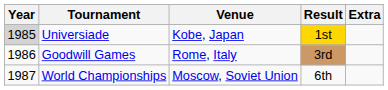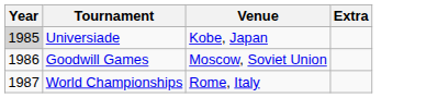- column: Result | 1st | 3rd | 6th
Goodwill Games | Venue: Rome, Italy -> Moscow, Soviet Union
World Championships | Venue: Moscow, Soviet Union -> Rome, Italy
